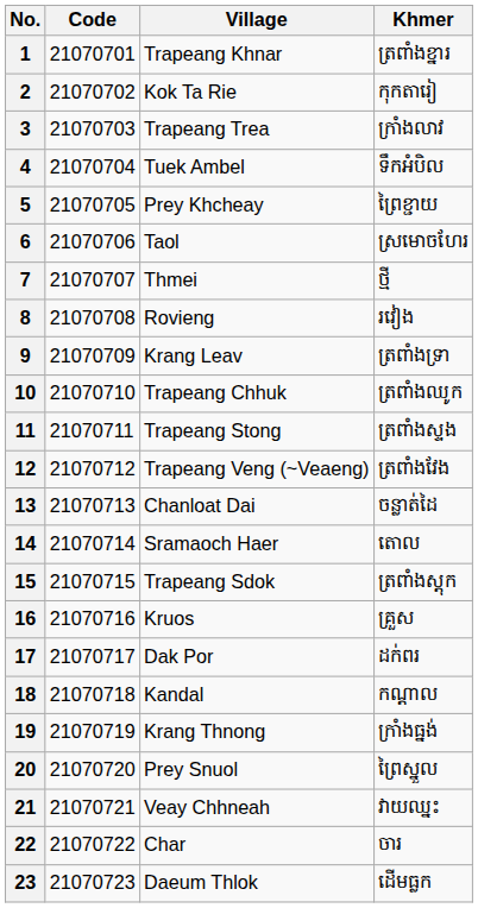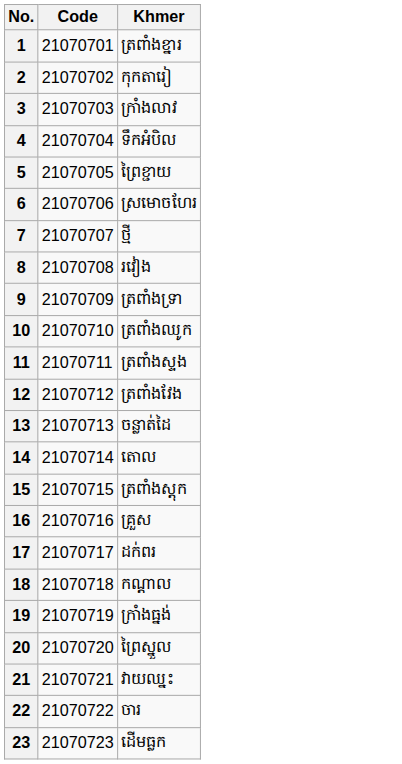- column: Village | Trapeang Khnar | Kok Ta Rie | Trapeang Trea | Tuek Ambel | Prey Khcheay | Taol | Thmei | Rovieng | Krang Leav | Trapeang Chhuk | Trapeang Stong | Trapeang Veng (~Veaeng) | Chanloat Dai | Sramaoch Haer | Trapeang Sdok | Kruos | Dak Por | Kandal | Krang Thnong | Prey Snuol | Veay Chhneah | Char | Daeum Thlok
